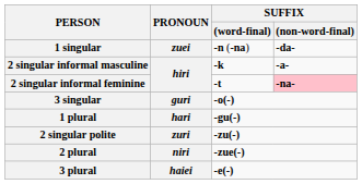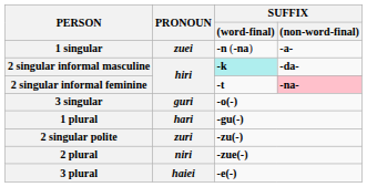1 singular | SUFFIX / (non-word-final): -da- -> -a-
2 singular informal masculine | SUFFIX / (word-final): no background -> paleturquoise background
2 singular informal masculine | SUFFIX / (non-word-final): -a- -> -da-
